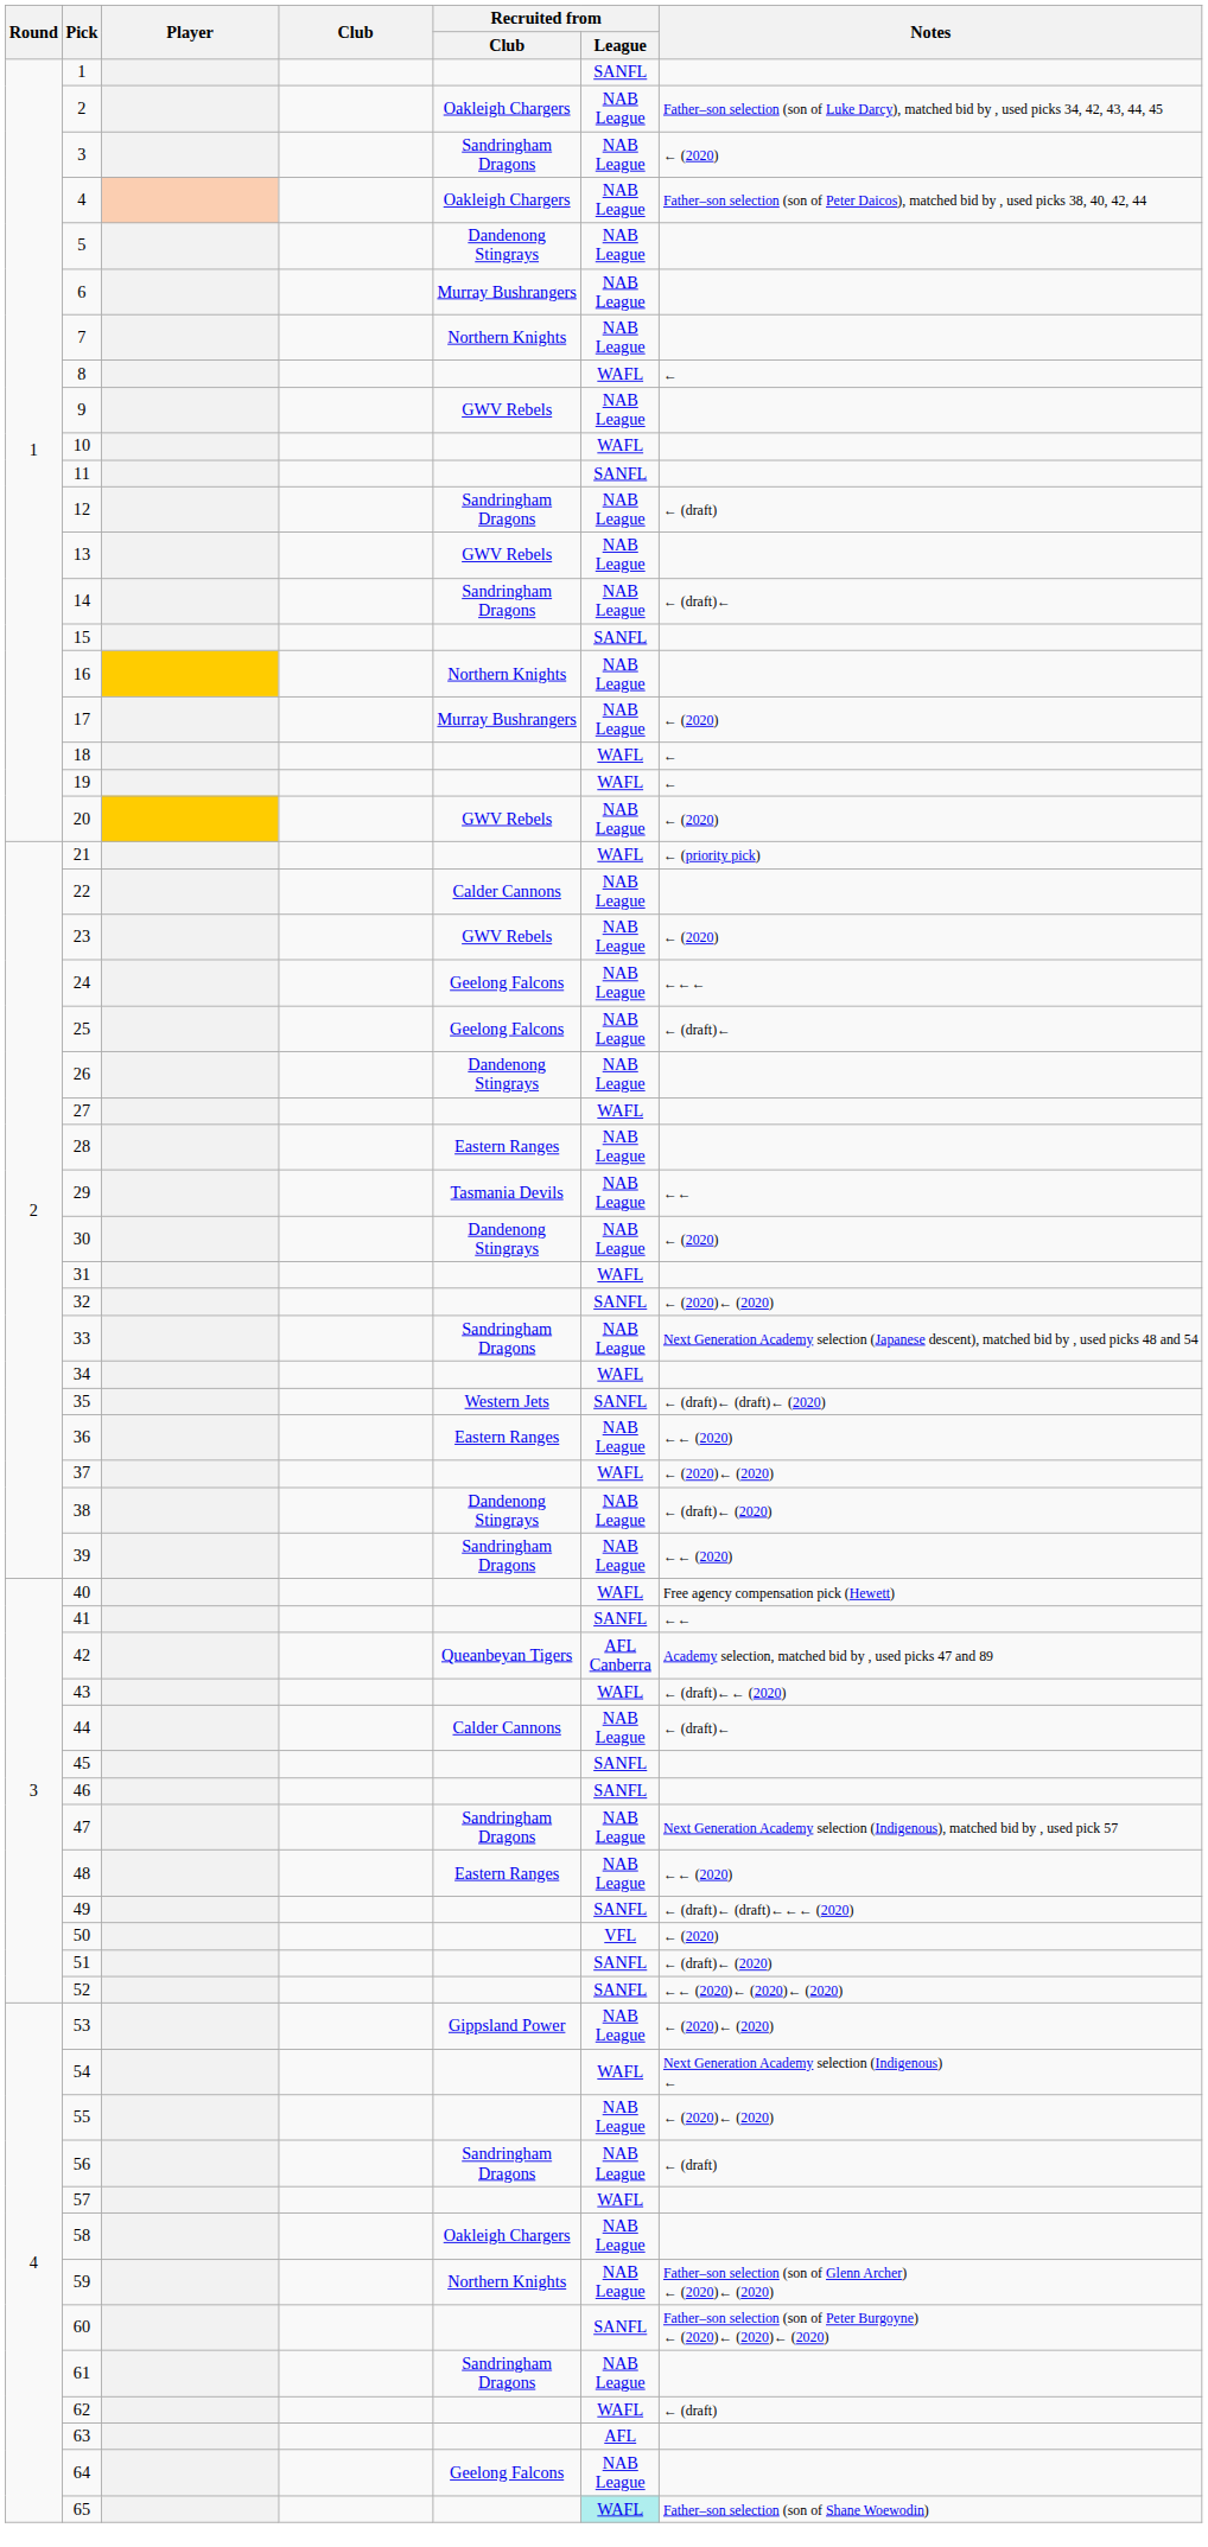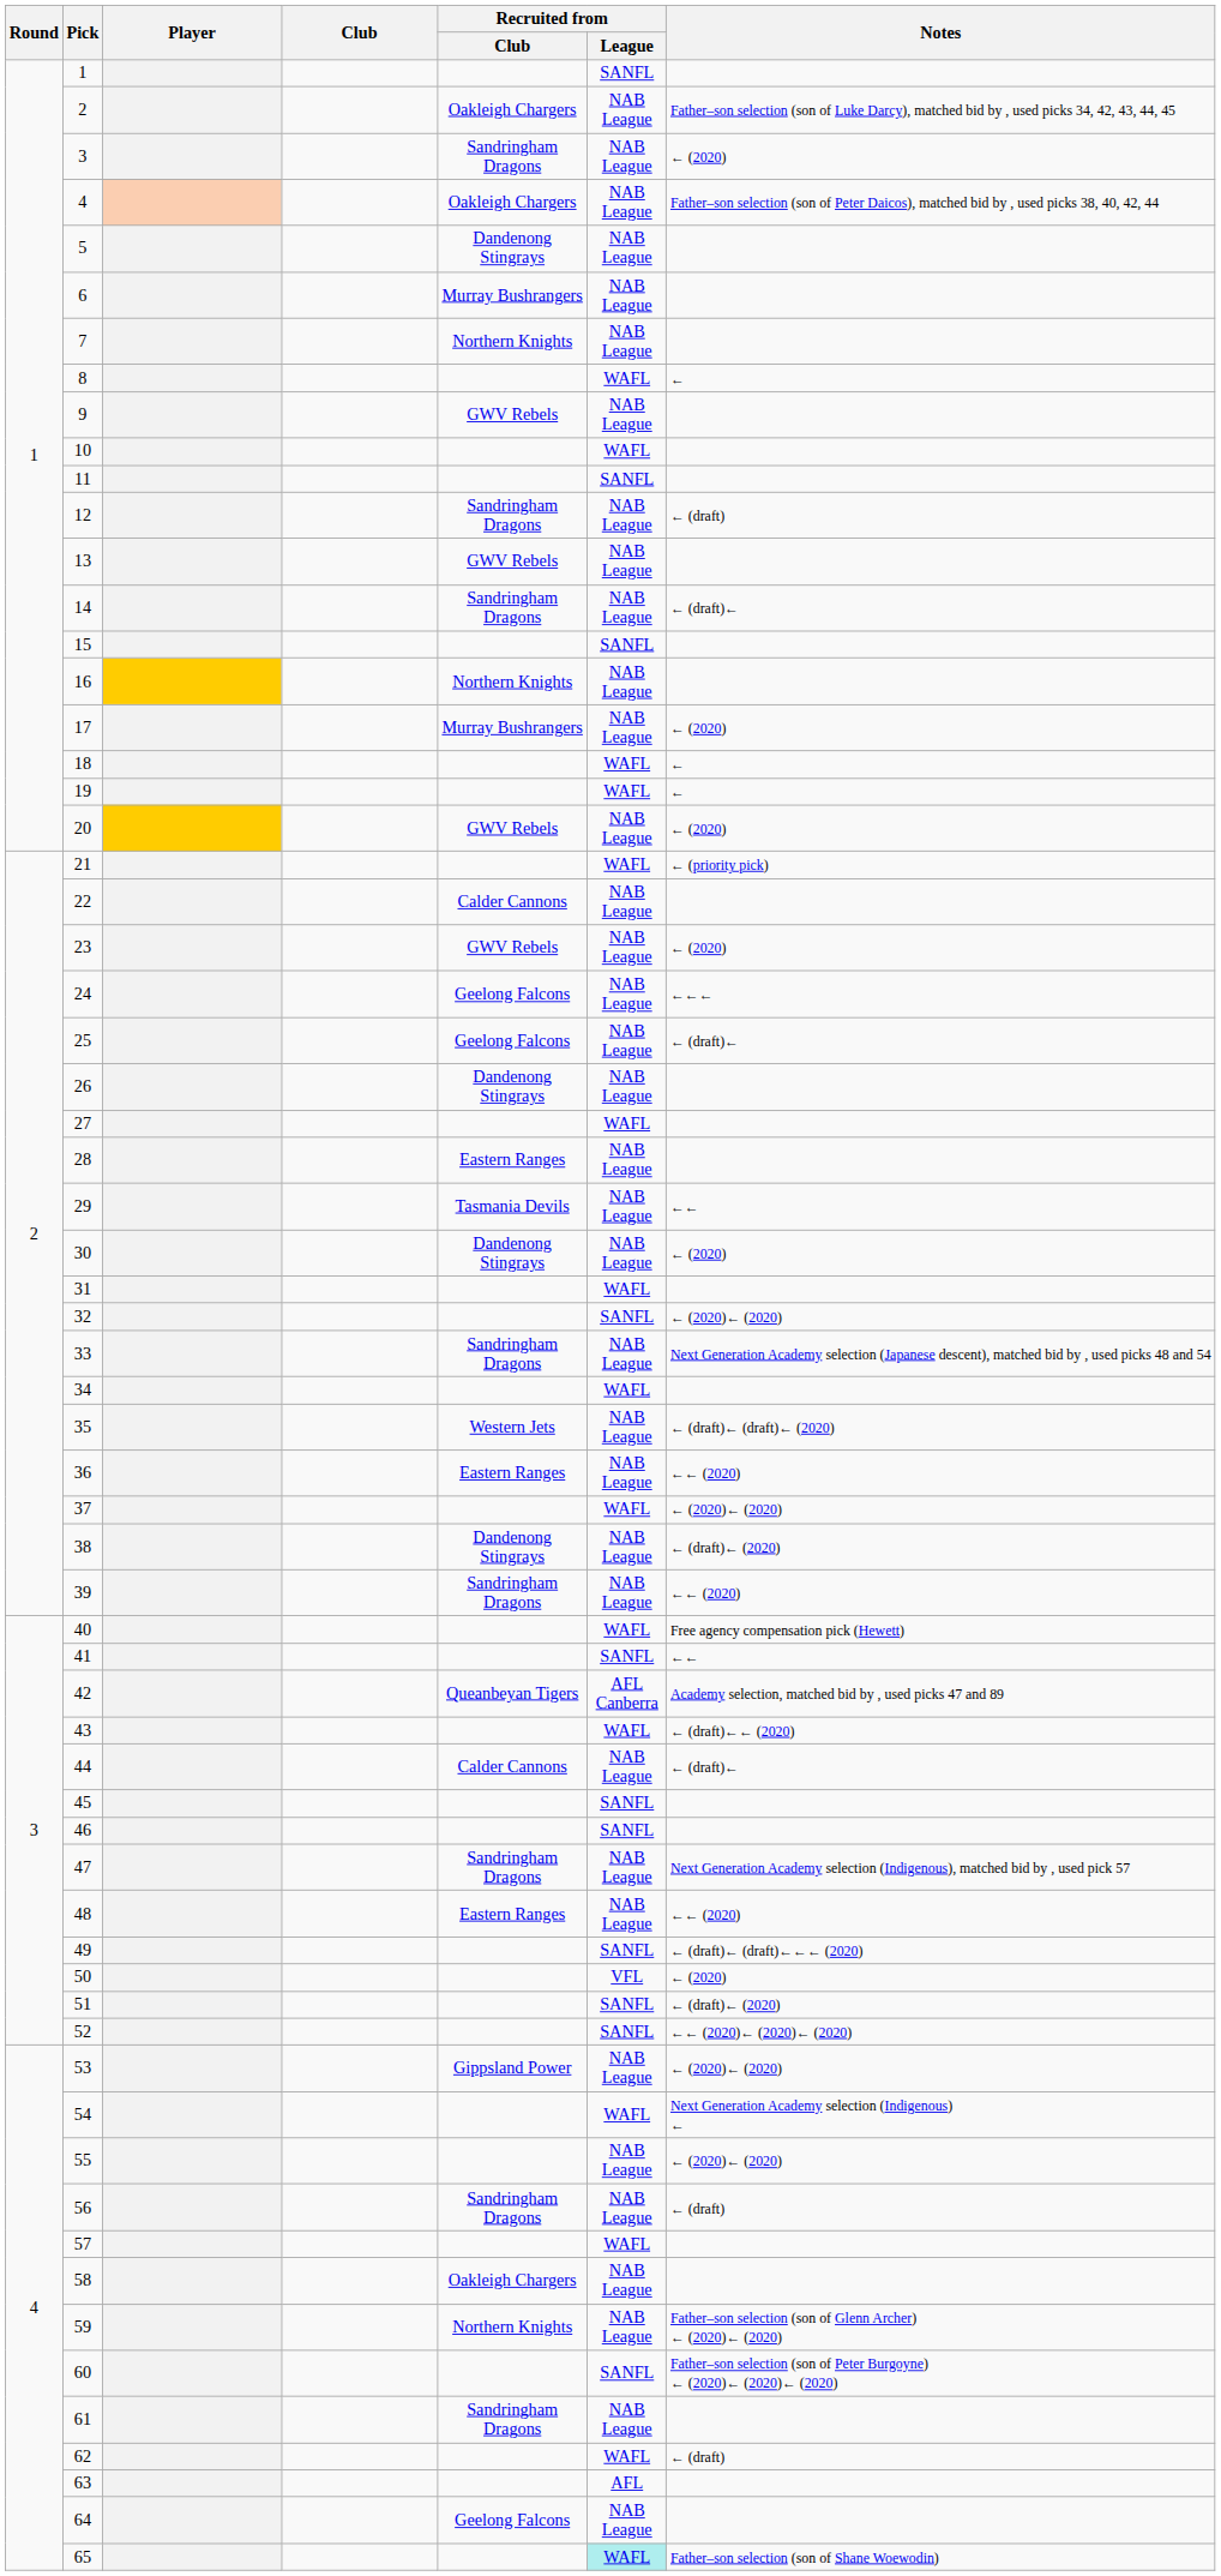35 | Recruited from / League: SANFL -> NAB League
